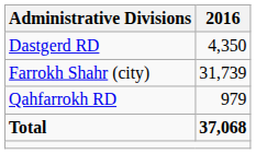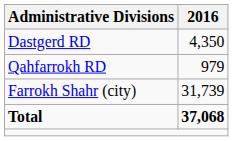rows swapped: Qahfarrokh RD <-> Farrokh Shahr (city)
